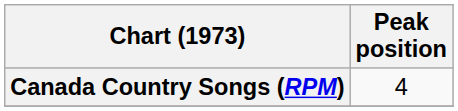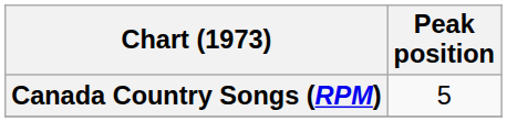Canada Country Songs (RPM) | Peak position: 4 -> 5
